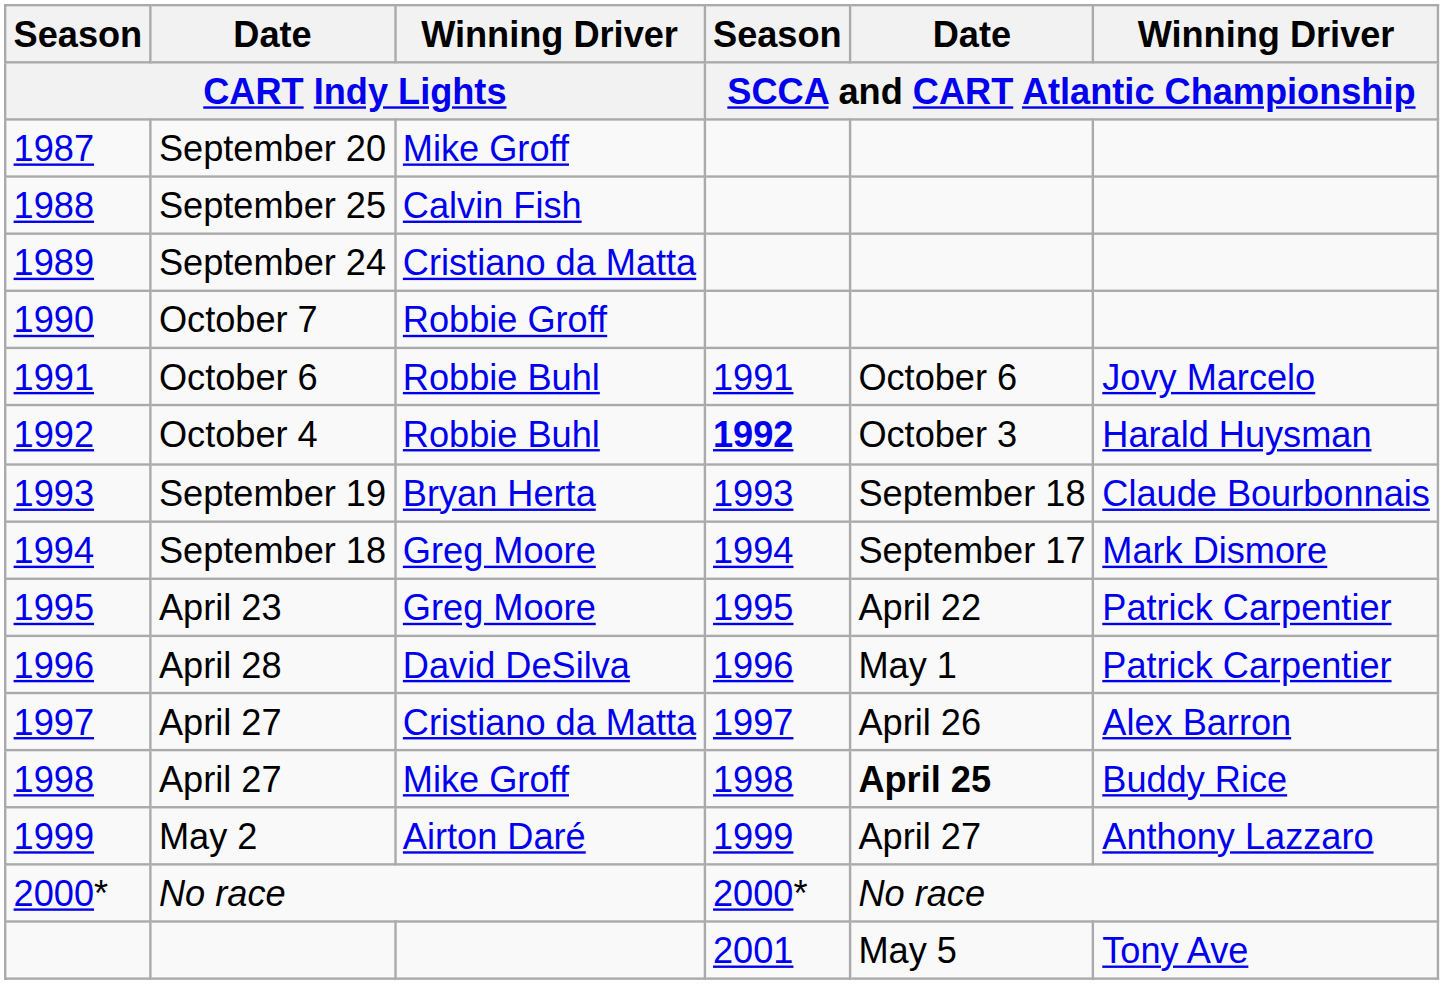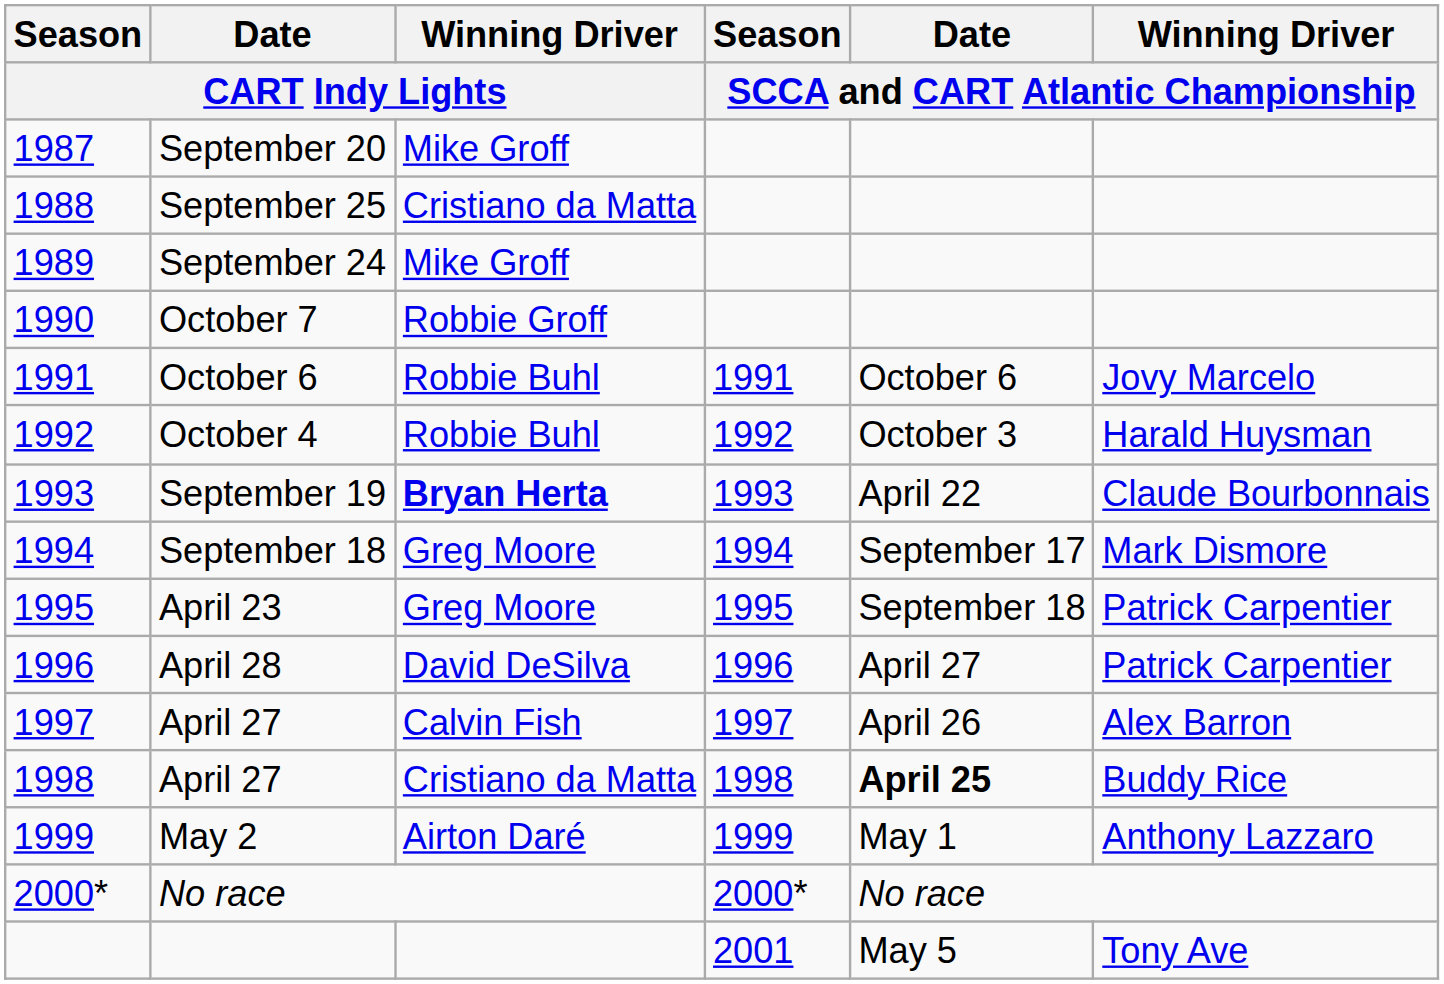September 25 | Winning Driver / CART Indy Lights: Calvin Fish -> Cristiano da Matta
September 24 | Winning Driver / CART Indy Lights: Cristiano da Matta -> Mike Groff
October 4 | Season / SCCA and CART Atlantic Championship: bold -> normal
September 19 | Winning Driver / CART Indy Lights: normal -> bold
September 19 | Date / SCCA and CART Atlantic Championship: September 18 -> April 22
April 23 | Date / SCCA and CART Atlantic Championship: April 22 -> September 18
April 28 | Date / SCCA and CART Atlantic Championship: May 1 -> April 27
1997 / April 27 | Winning Driver / CART Indy Lights: Cristiano da Matta -> Calvin Fish
1998 / April 27 | Winning Driver / CART Indy Lights: Mike Groff -> Cristiano da Matta
May 2 | Date / SCCA and CART Atlantic Championship: April 27 -> May 1
